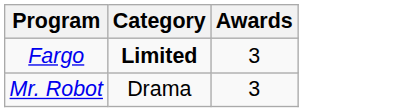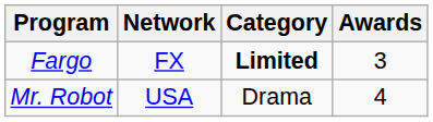+ column: Network | FX | USA
Mr. Robot | Awards: 3 -> 4
